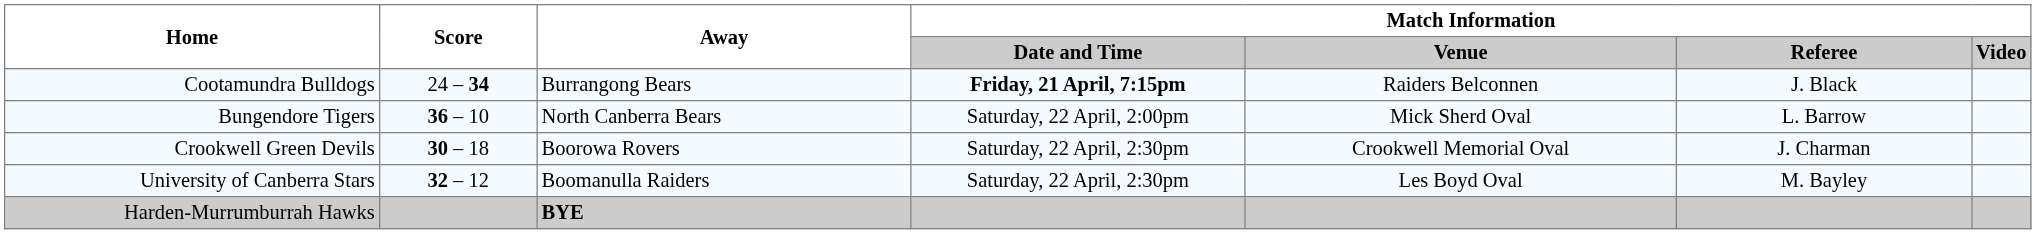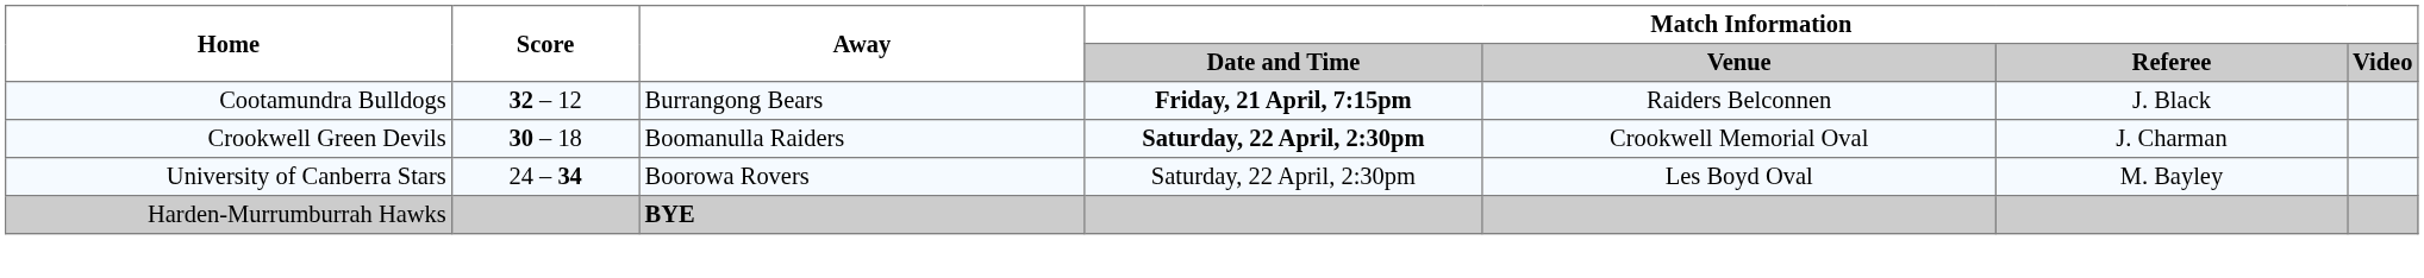Cootamundra Bulldogs | Score: 24 – 34 -> 32 – 12
- row: Bungendore Tigers | 36 – 10 | North Canberra Bears | Saturday, 22 April, 2:00pm | Mick Sherd Oval | L. Barrow
Crookwell Green Devils | Away: Boorowa Rovers -> Boomanulla Raiders
Crookwell Green Devils | Match Information / Date and Time: normal -> bold
University of Canberra Stars | Score: 32 – 12 -> 24 – 34
University of Canberra Stars | Away: Boomanulla Raiders -> Boorowa Rovers
